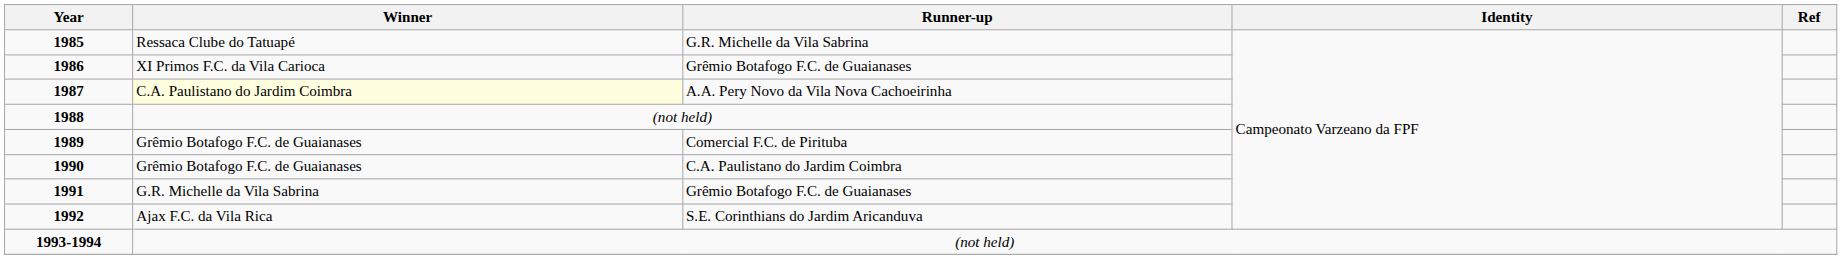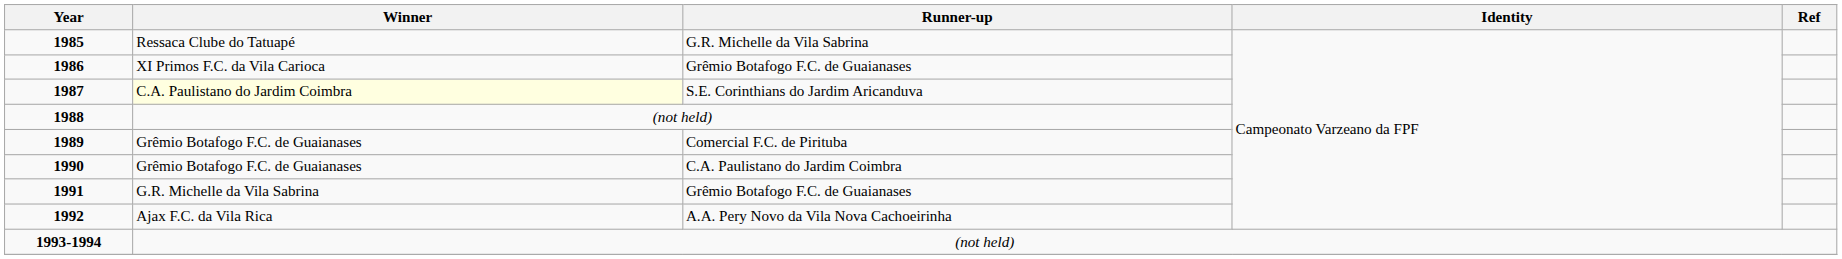1987 | Runner-up: A.A. Pery Novo da Vila Nova Cachoeirinha -> S.E. Corinthians do Jardim Aricanduva
1992 | Runner-up: S.E. Corinthians do Jardim Aricanduva -> A.A. Pery Novo da Vila Nova Cachoeirinha
